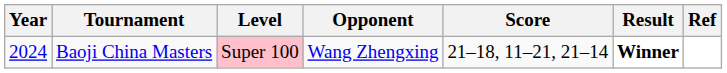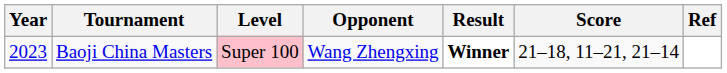columns swapped: Score <-> Result
Baoji China Masters | Year: 2024 -> 2023
